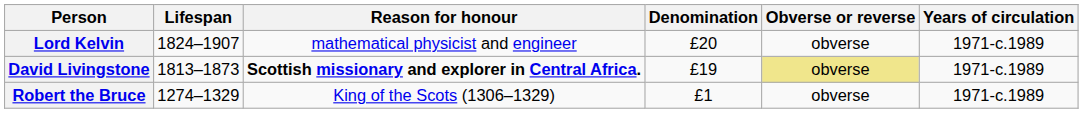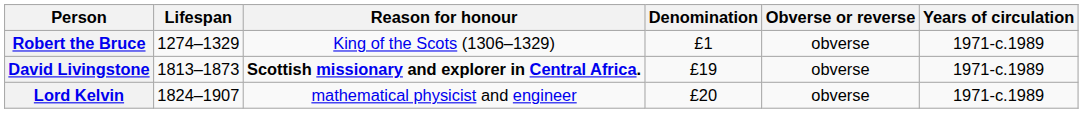rows swapped: Robert the Bruce <-> Lord Kelvin
David Livingstone | Obverse or reverse: khaki background -> no background
